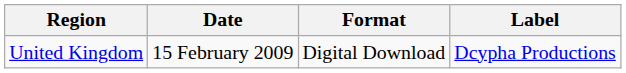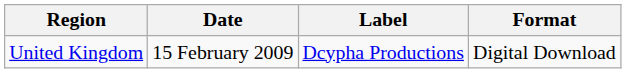columns swapped: Format <-> Label
